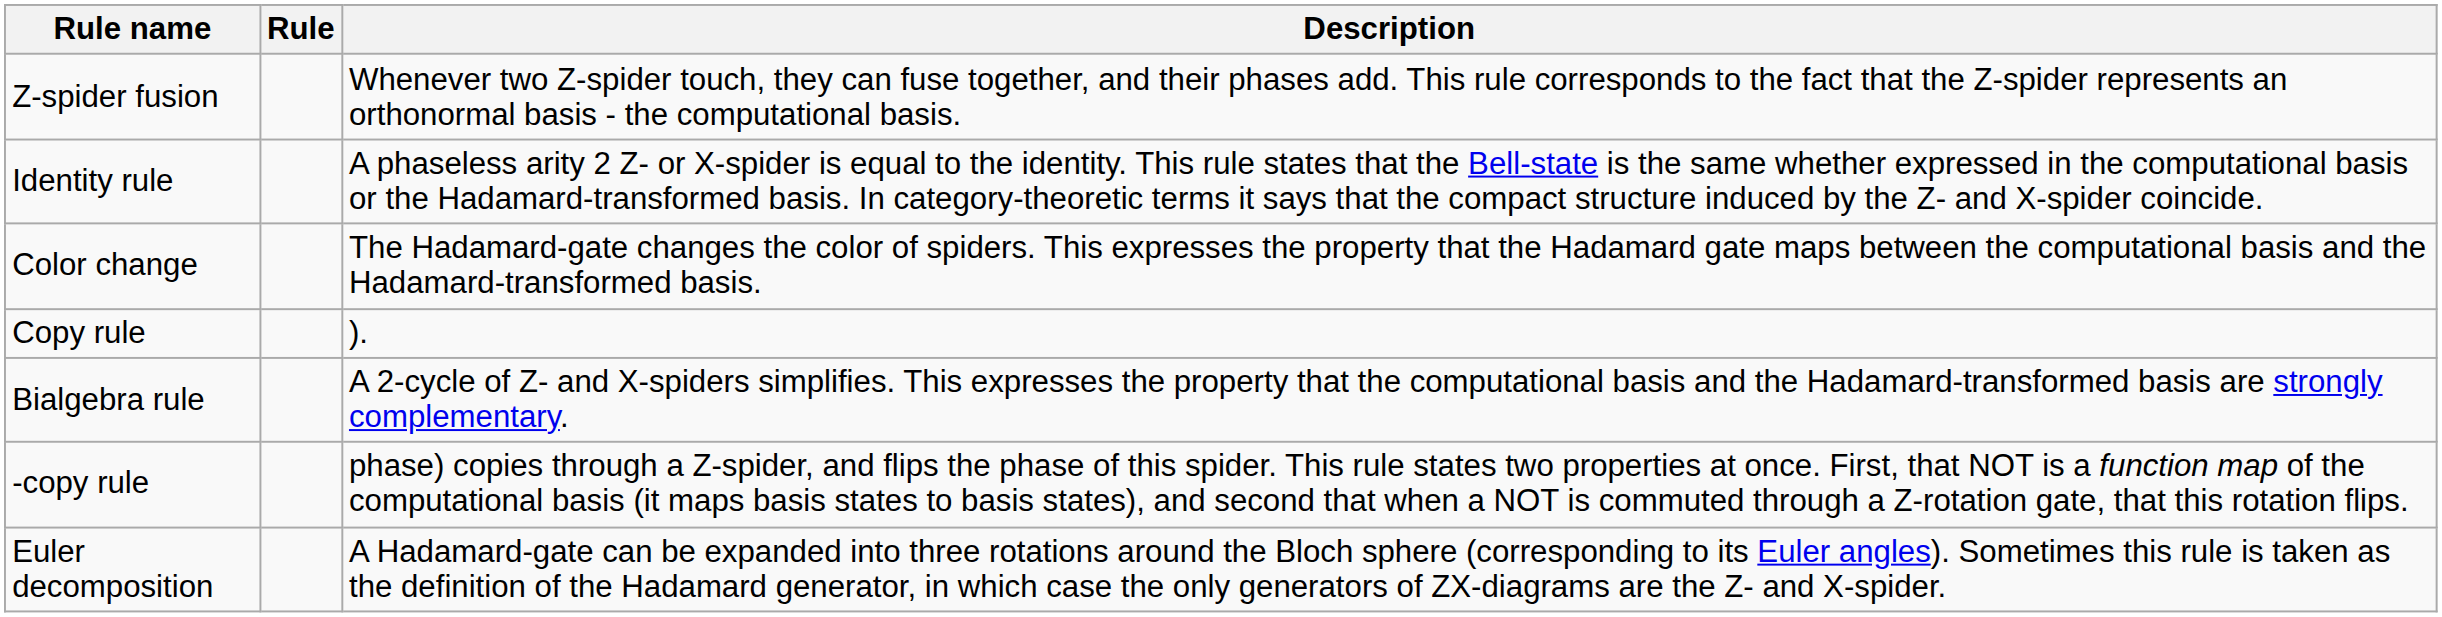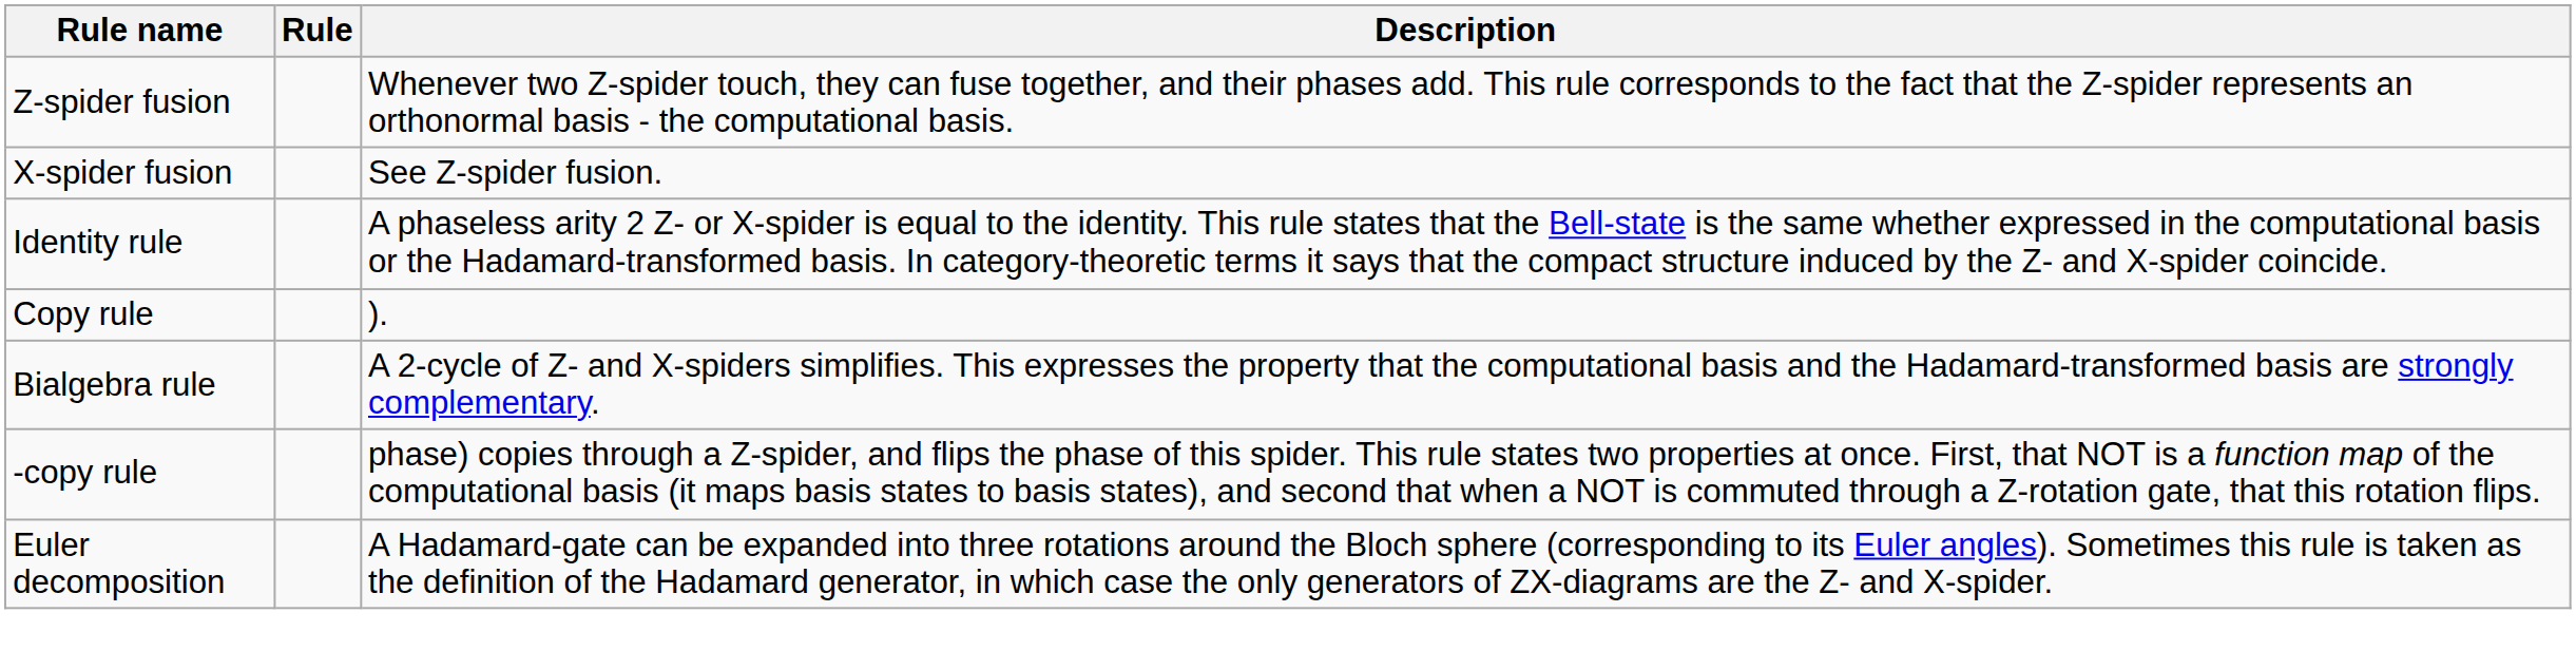+ row: X-spider fusion | See Z-spider fusion.
- row: Color change | The Hadamard-gate changes the color of spiders. This expresses the property that the Hadamard gate maps between the computational basis and the Hadamard-transformed basis.
